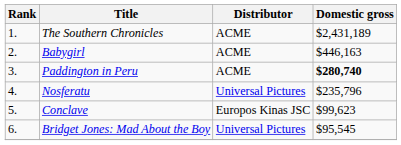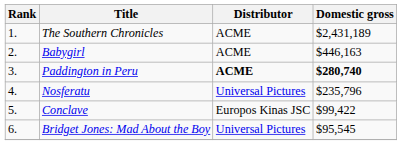Paddington in Peru | Distributor: normal -> bold
Conclave | Domestic gross: $99,623 -> $99,422
